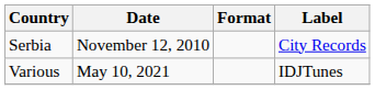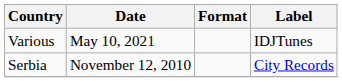rows swapped: Serbia <-> Various
